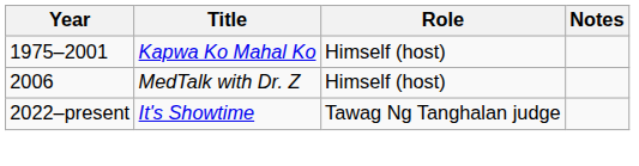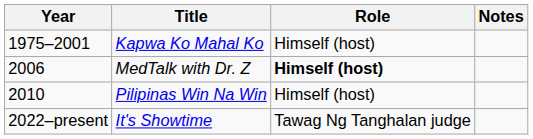MedTalk with Dr. Z | Role: normal -> bold
+ row: 2010 | Pilipinas Win Na Win | Himself (host)
